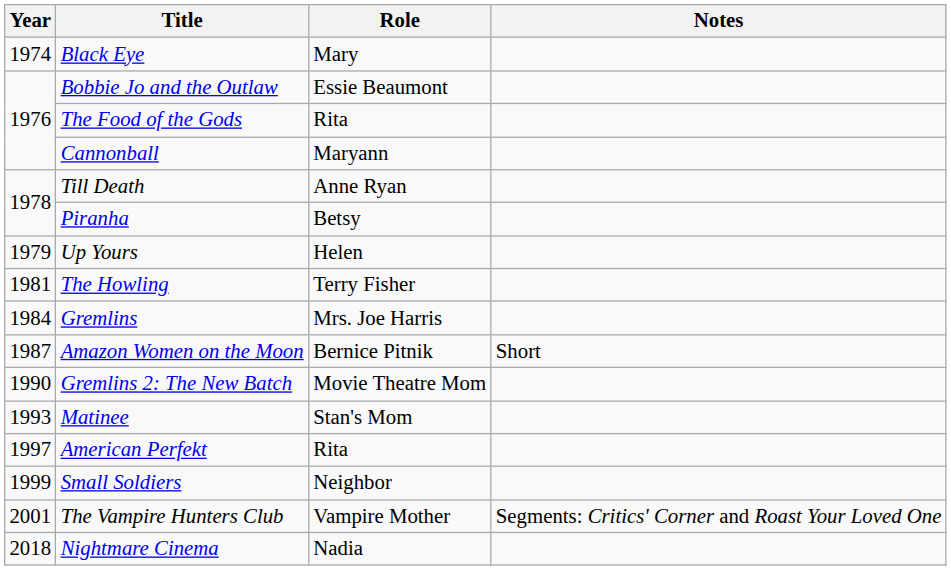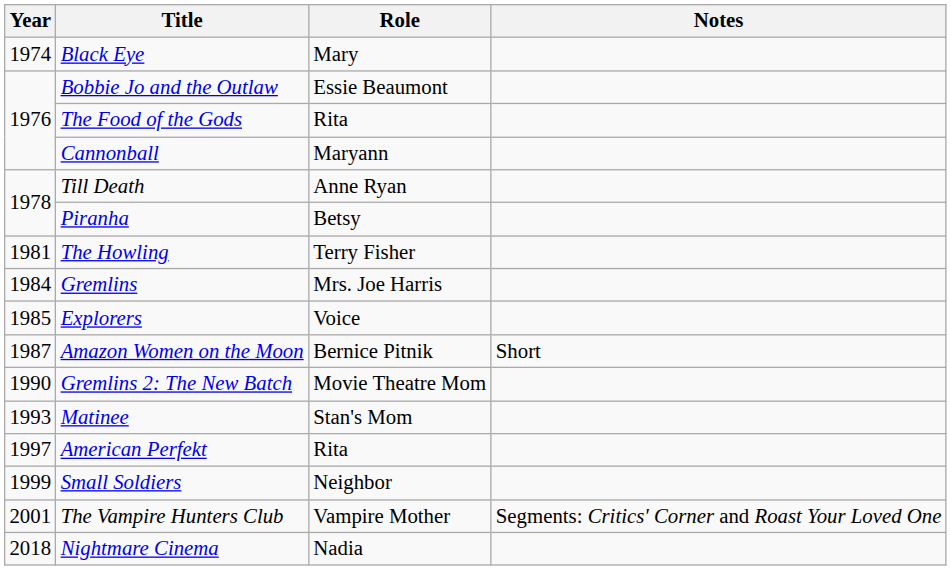- row: 1979 | Up Yours | Helen
+ row: 1985 | Explorers | Voice
